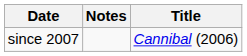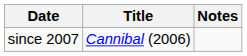columns swapped: Title <-> Notes
